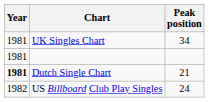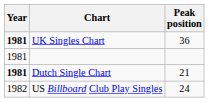UK Singles Chart | Year: normal -> bold
UK Singles Chart | Peak position: 34 -> 36
